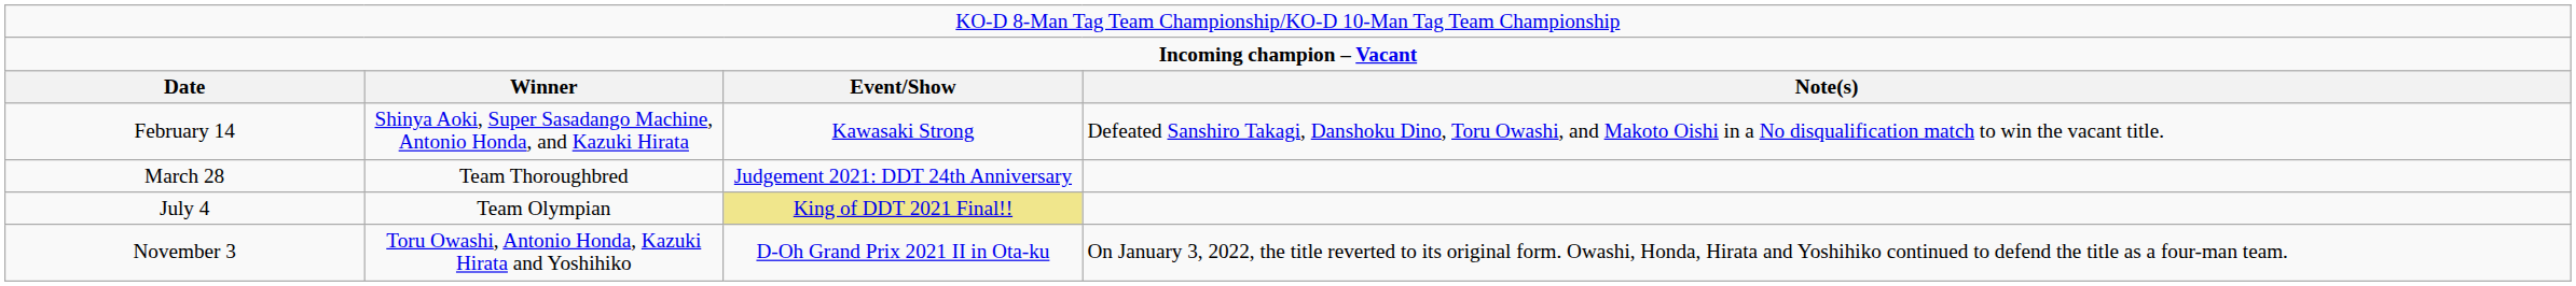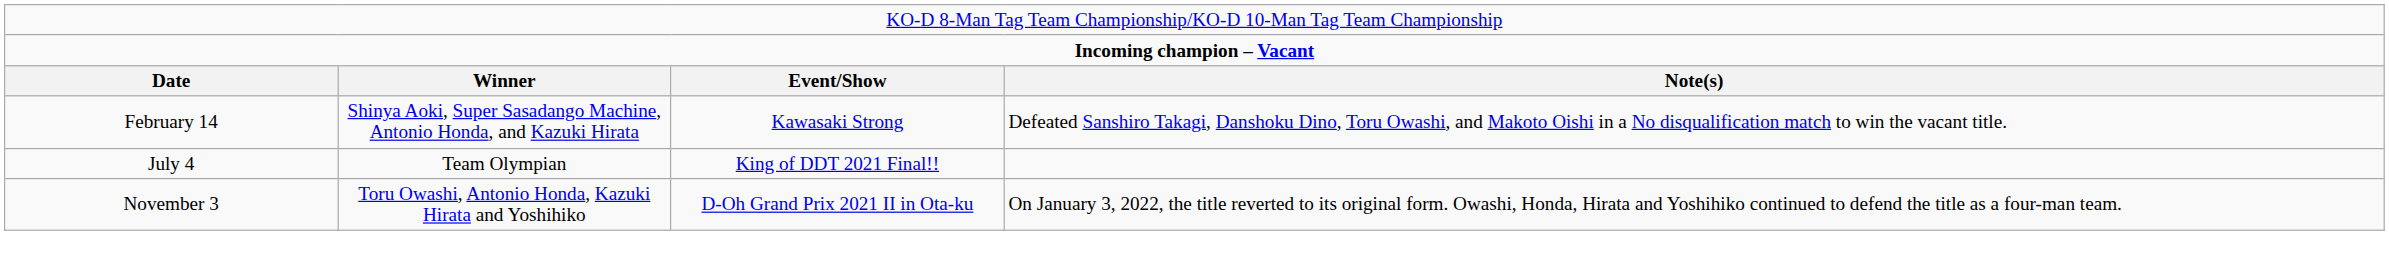- row: March 28 | Team Thoroughbred | Judgement 2021: DDT 24th Anniversary
July 4 | column 3: khaki background -> no background
